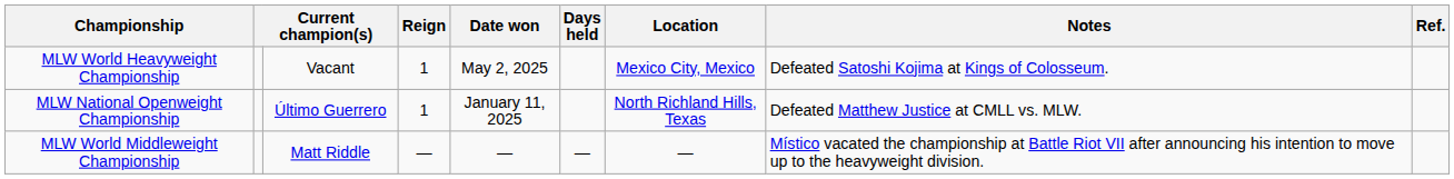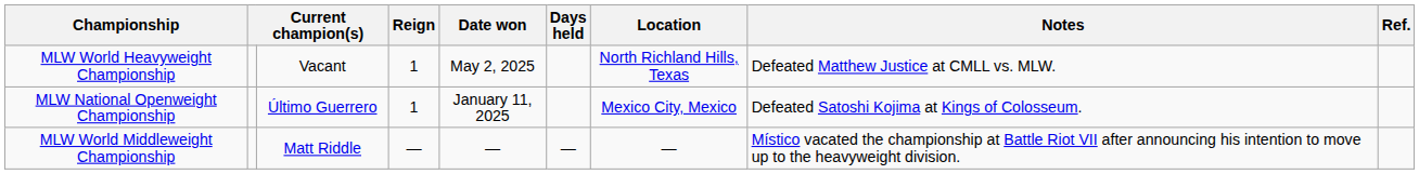MLW World Heavyweight Championship | Location: Mexico City, Mexico -> North Richland Hills, Texas
MLW World Heavyweight Championship | Notes: Defeated Satoshi Kojima at Kings of Colosseum. -> Defeated Matthew Justice at CMLL vs. MLW.
MLW National Openweight Championship | Location: North Richland Hills, Texas -> Mexico City, Mexico
MLW National Openweight Championship | Notes: Defeated Matthew Justice at CMLL vs. MLW. -> Defeated Satoshi Kojima at Kings of Colosseum.
